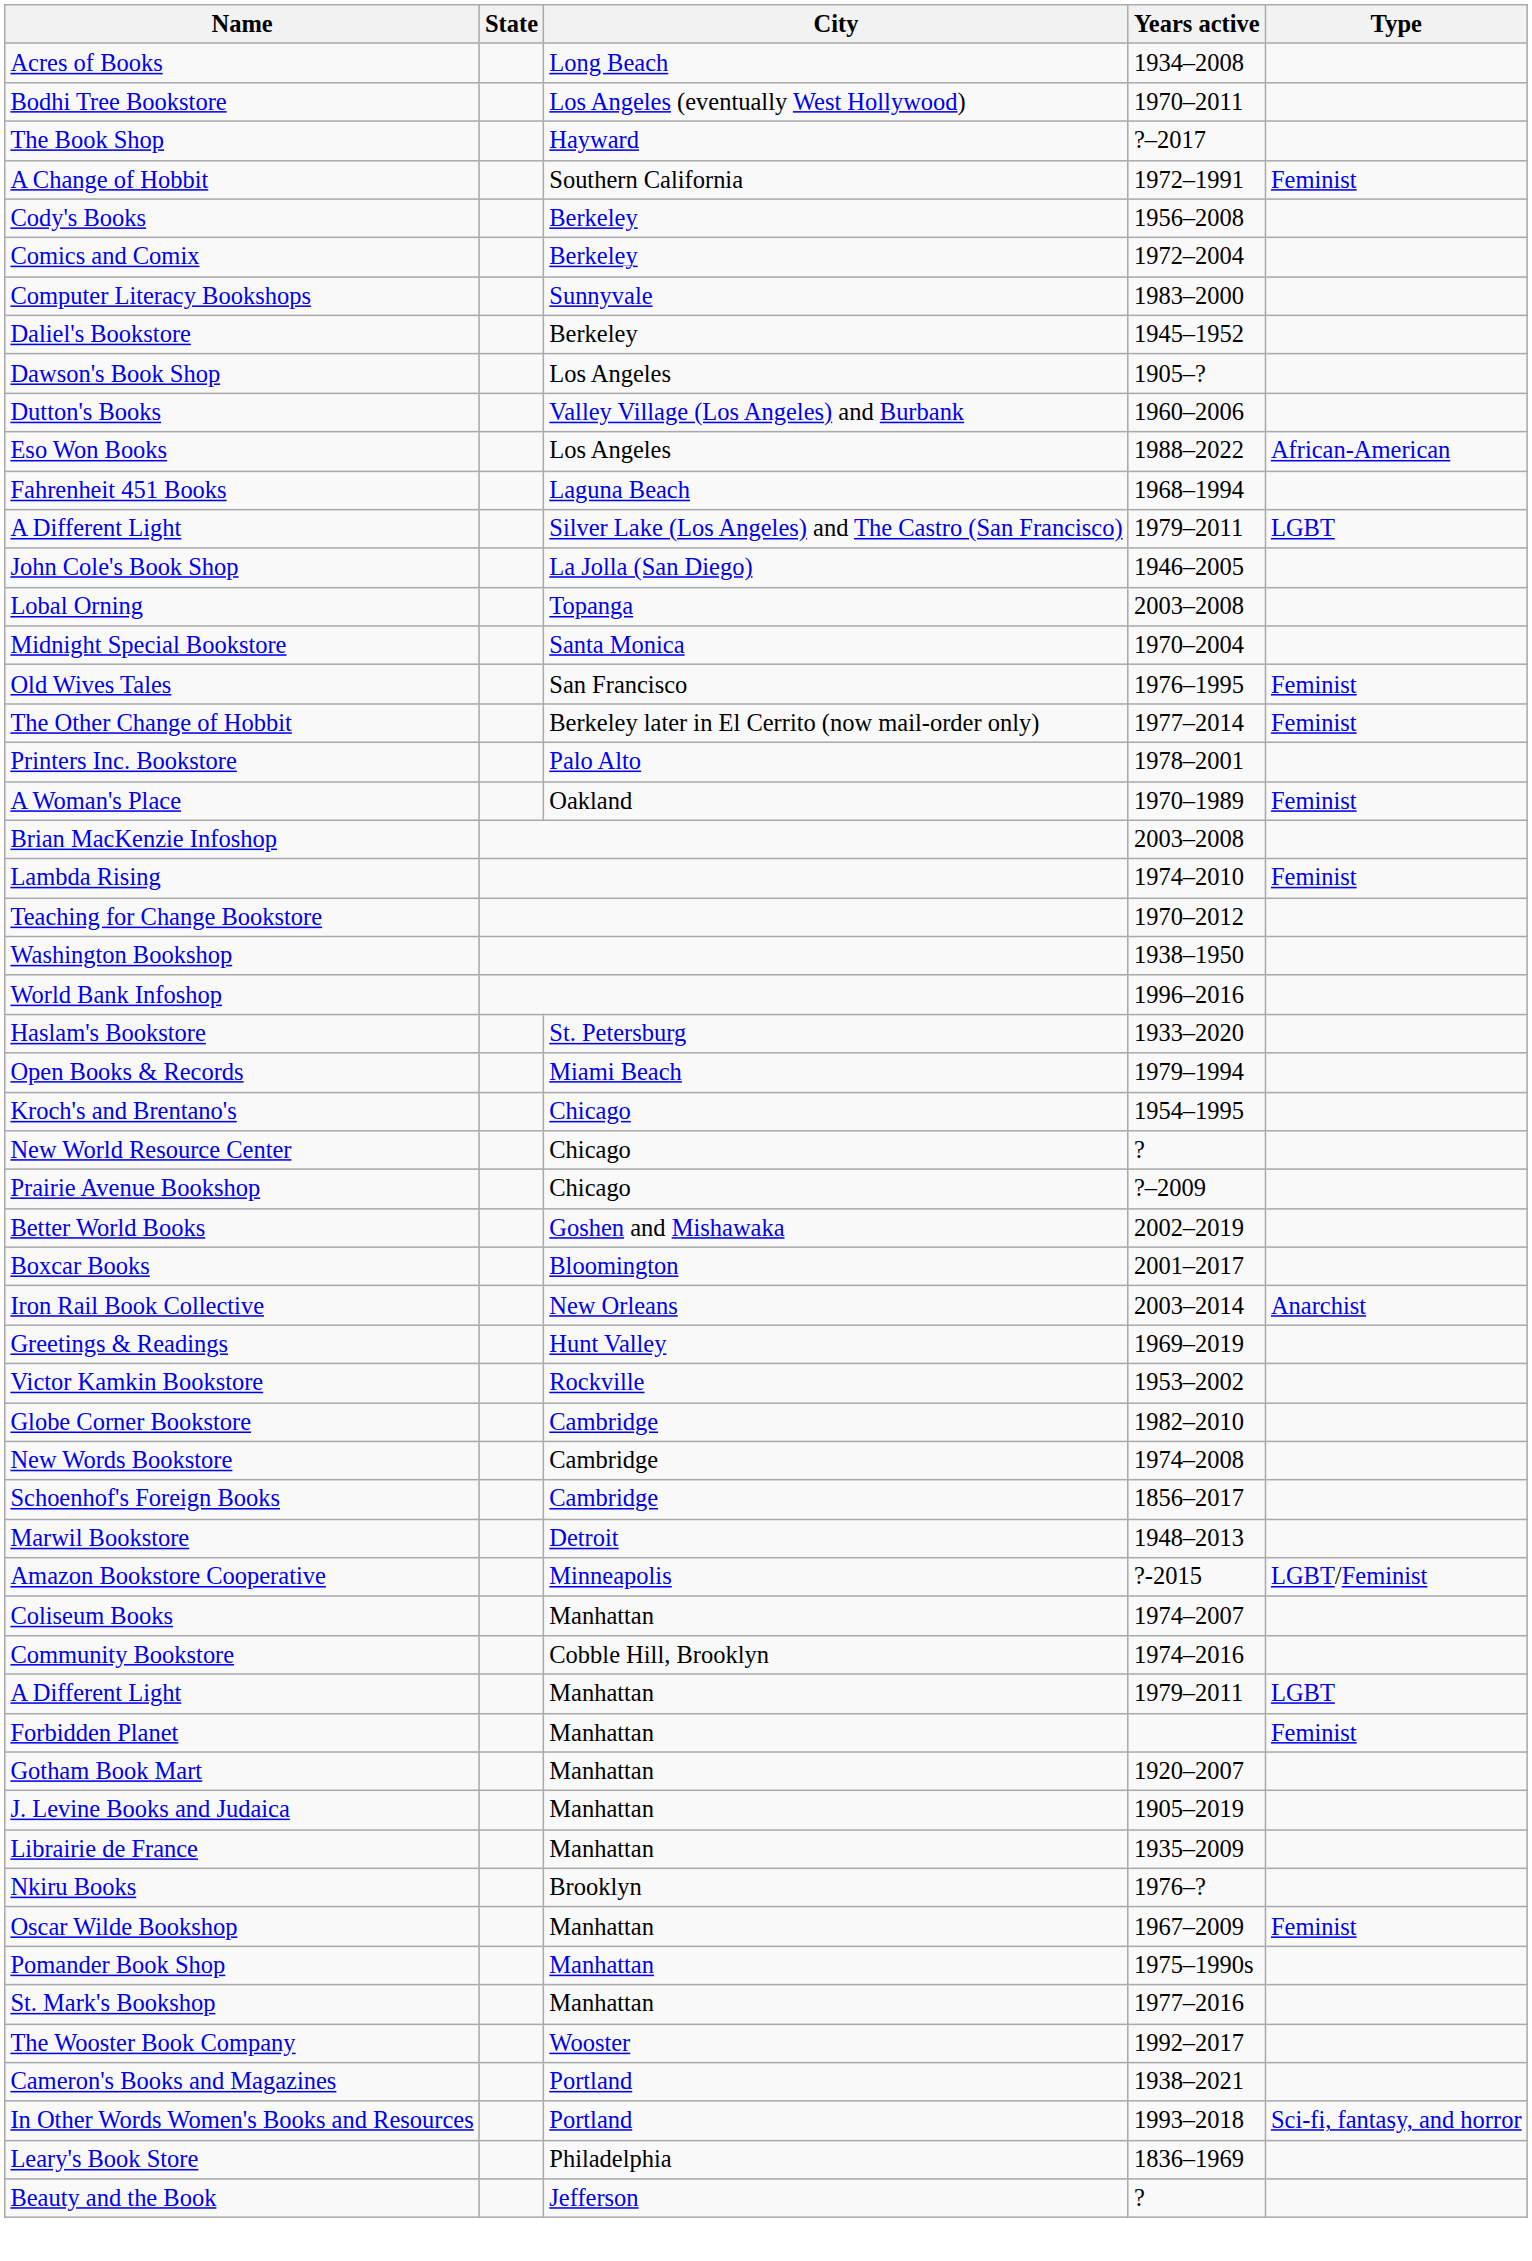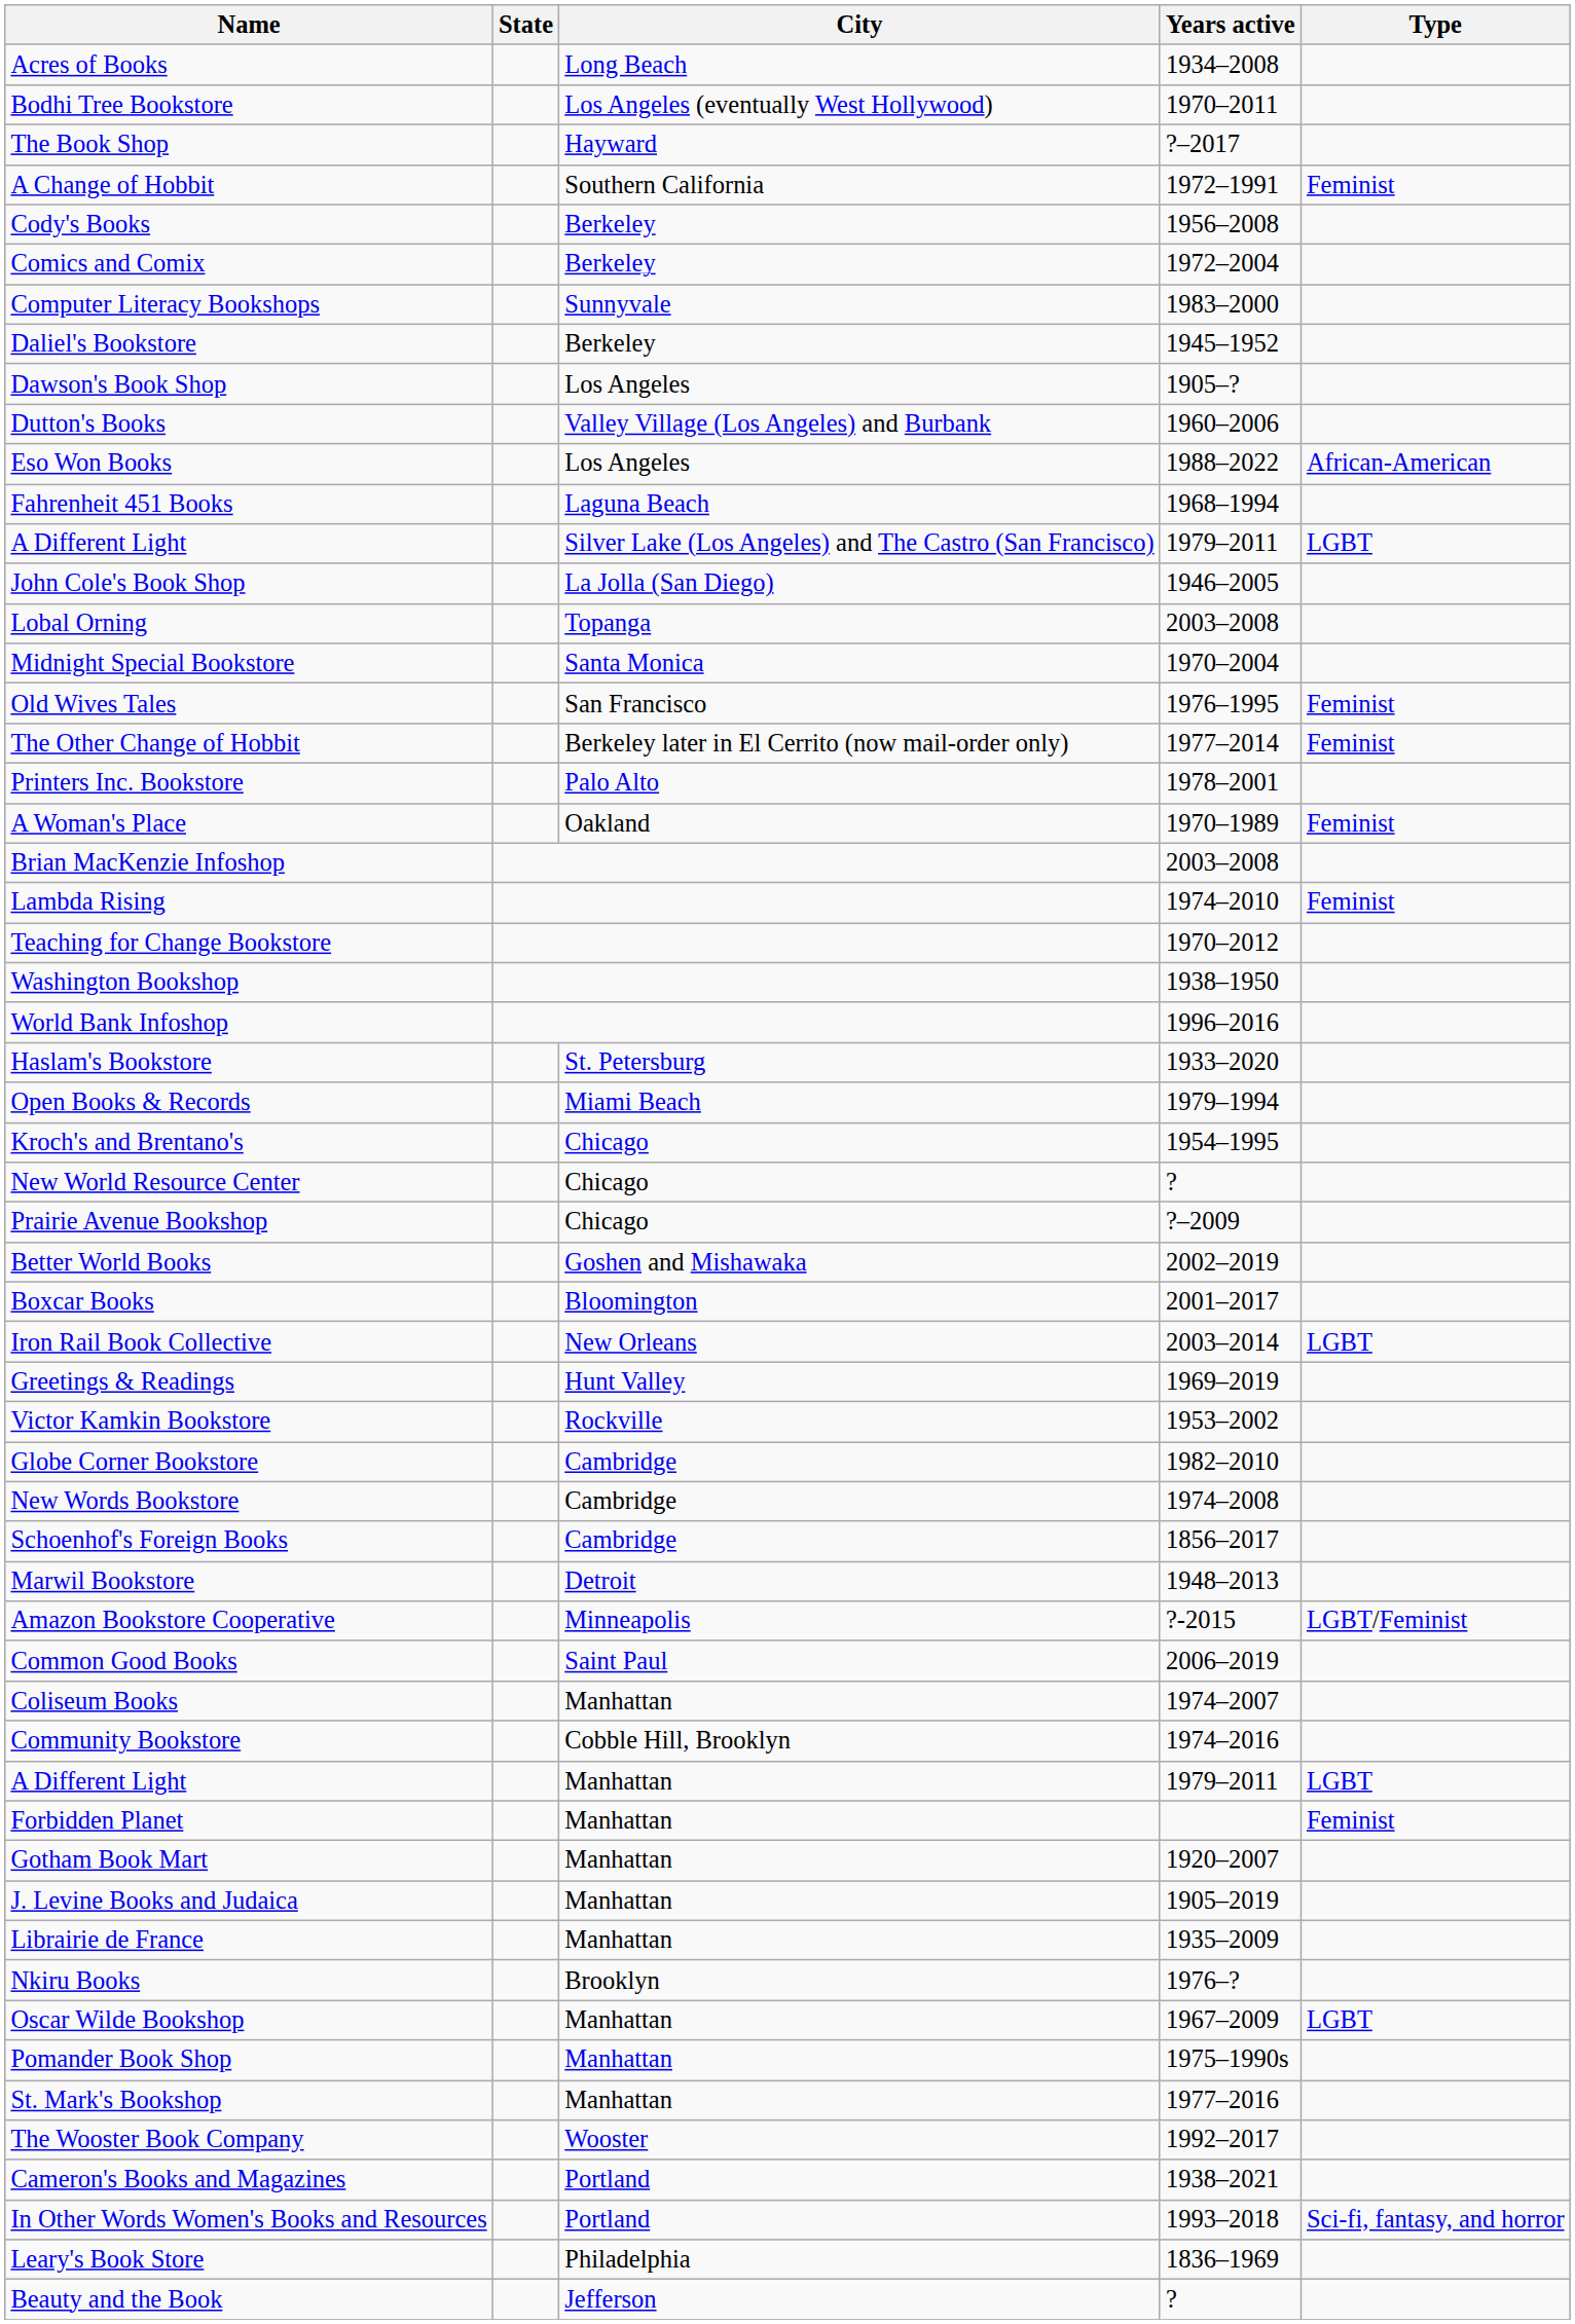Iron Rail Book Collective | Type: Anarchist -> LGBT
+ row: Common Good Books | Saint Paul | 2006–2019
Oscar Wilde Bookshop | Type: Feminist -> LGBT
